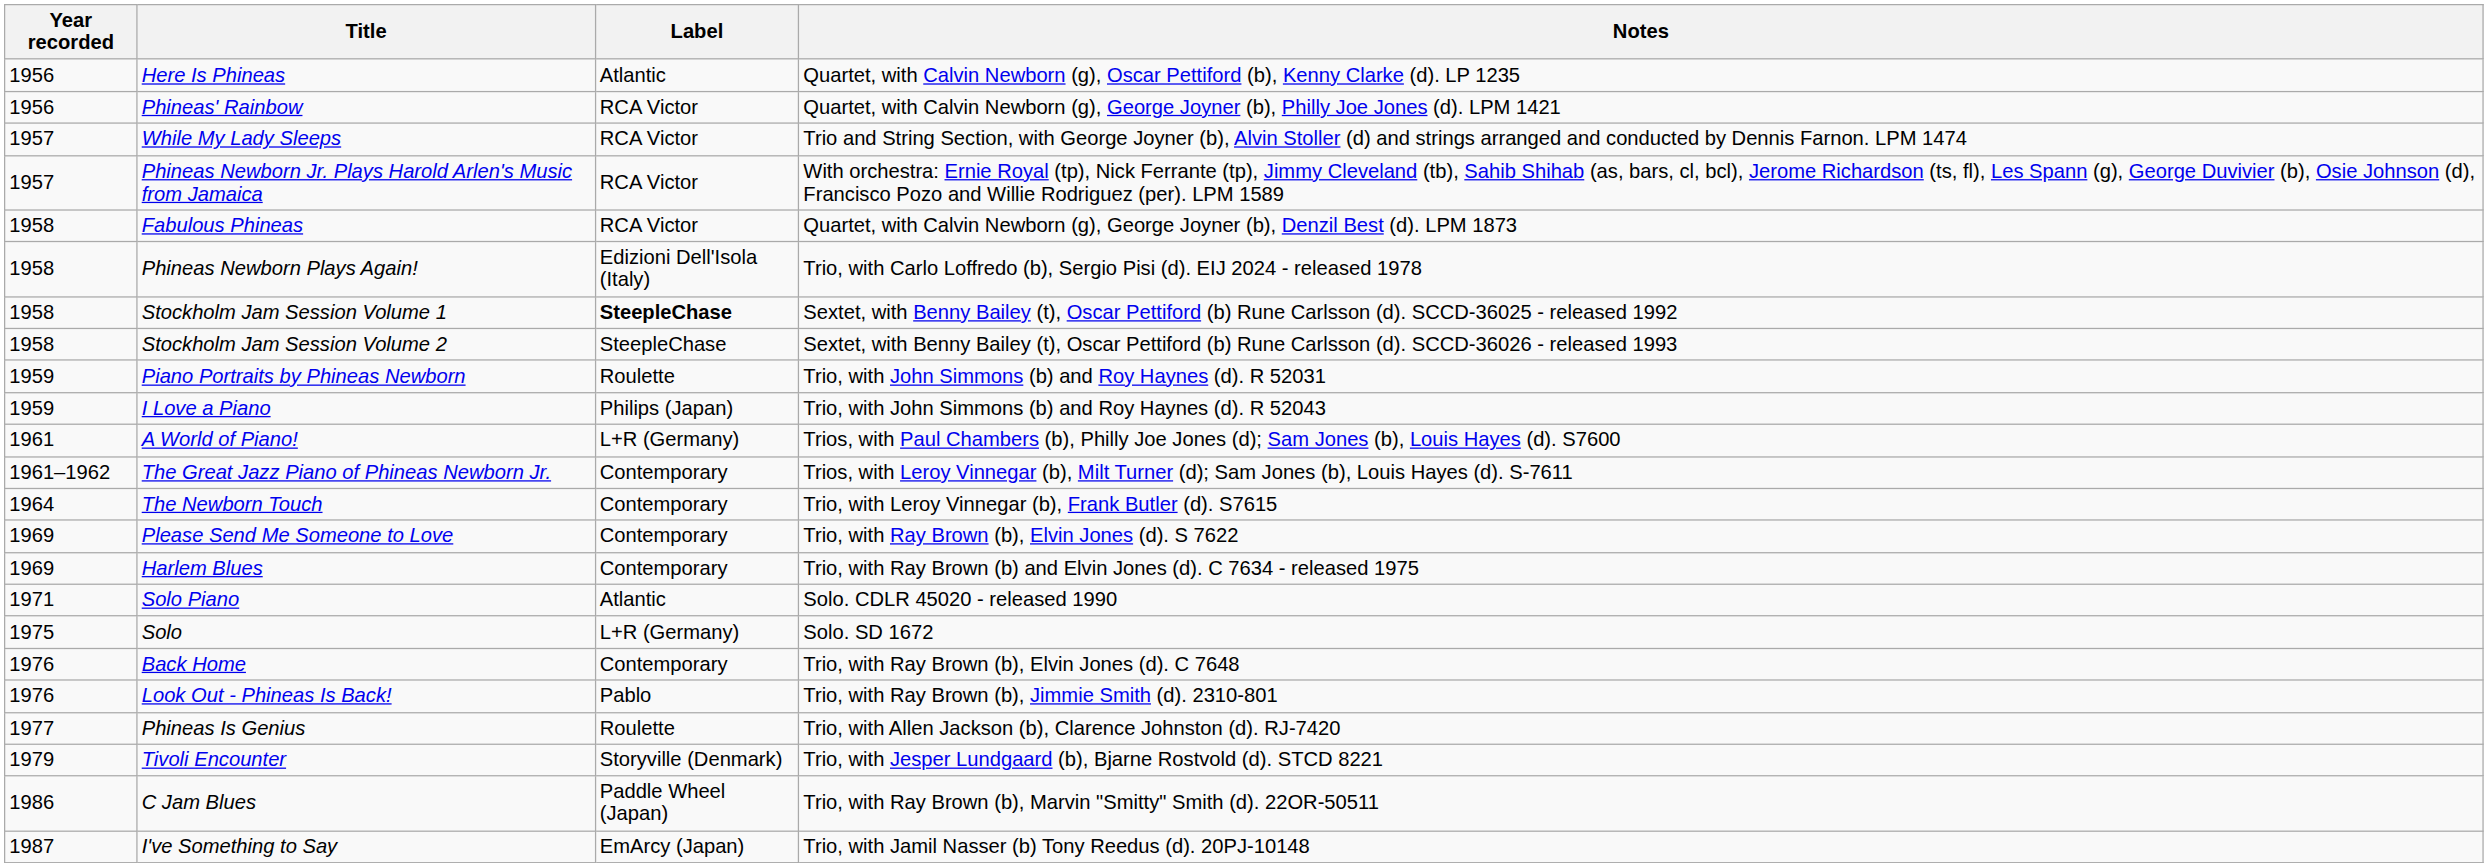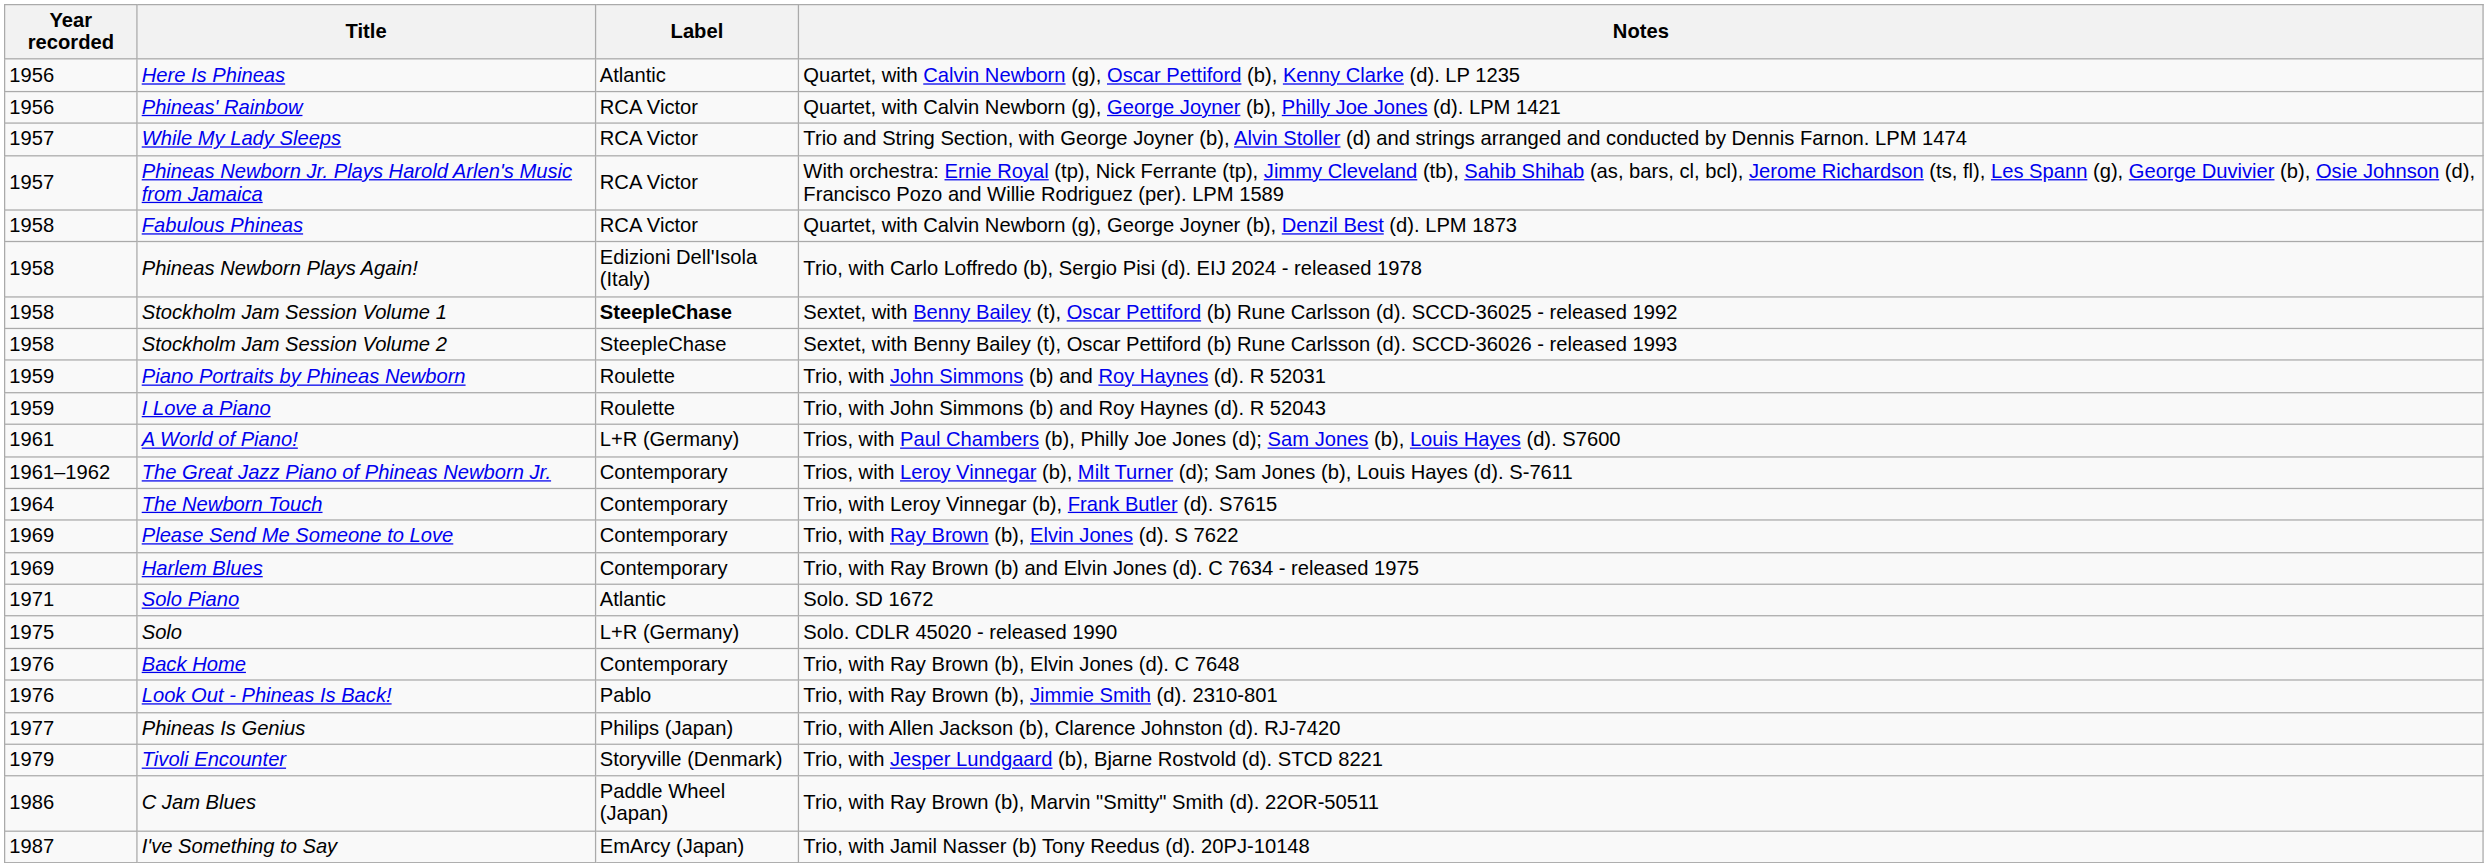I Love a Piano | Label: Philips (Japan) -> Roulette
Solo Piano | Notes: Solo. CDLR 45020 - released 1990 -> Solo. SD 1672
Solo | Notes: Solo. SD 1672 -> Solo. CDLR 45020 - released 1990
Phineas Is Genius | Label: Roulette -> Philips (Japan)
